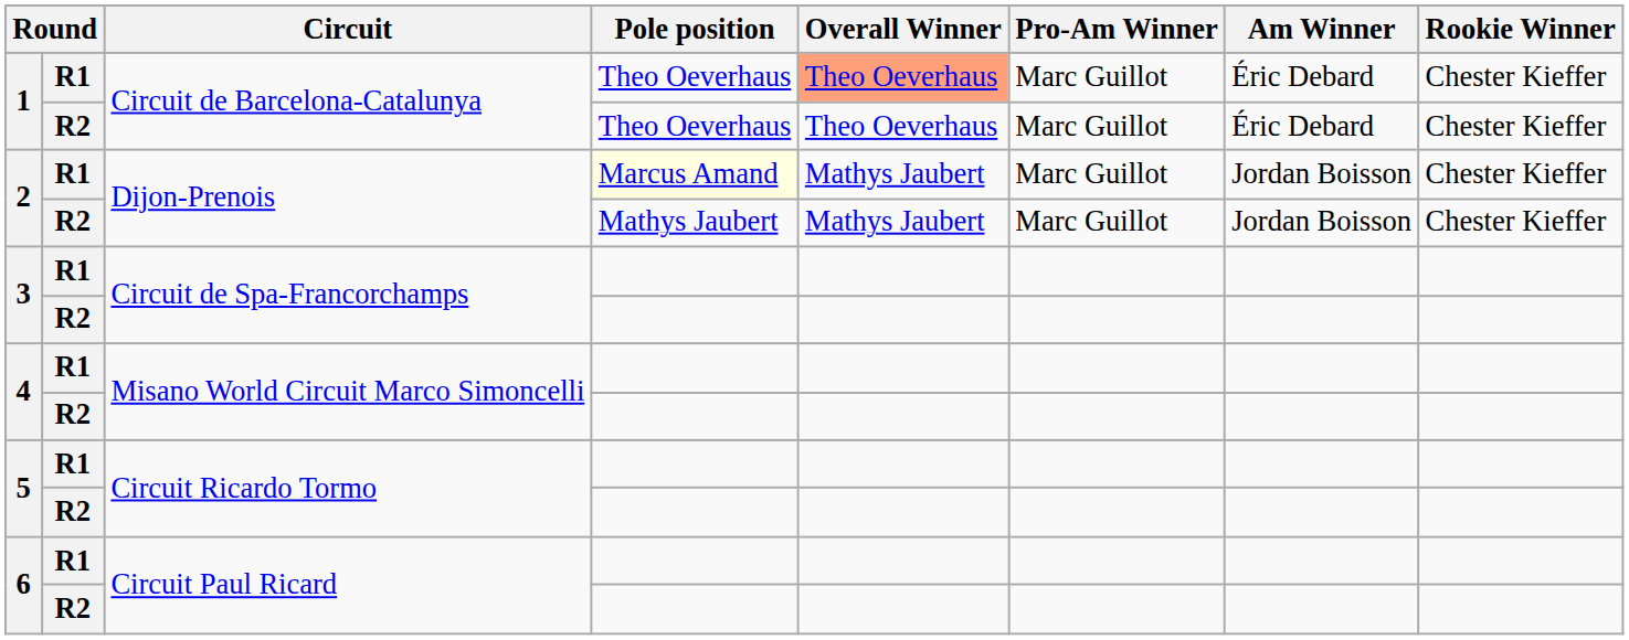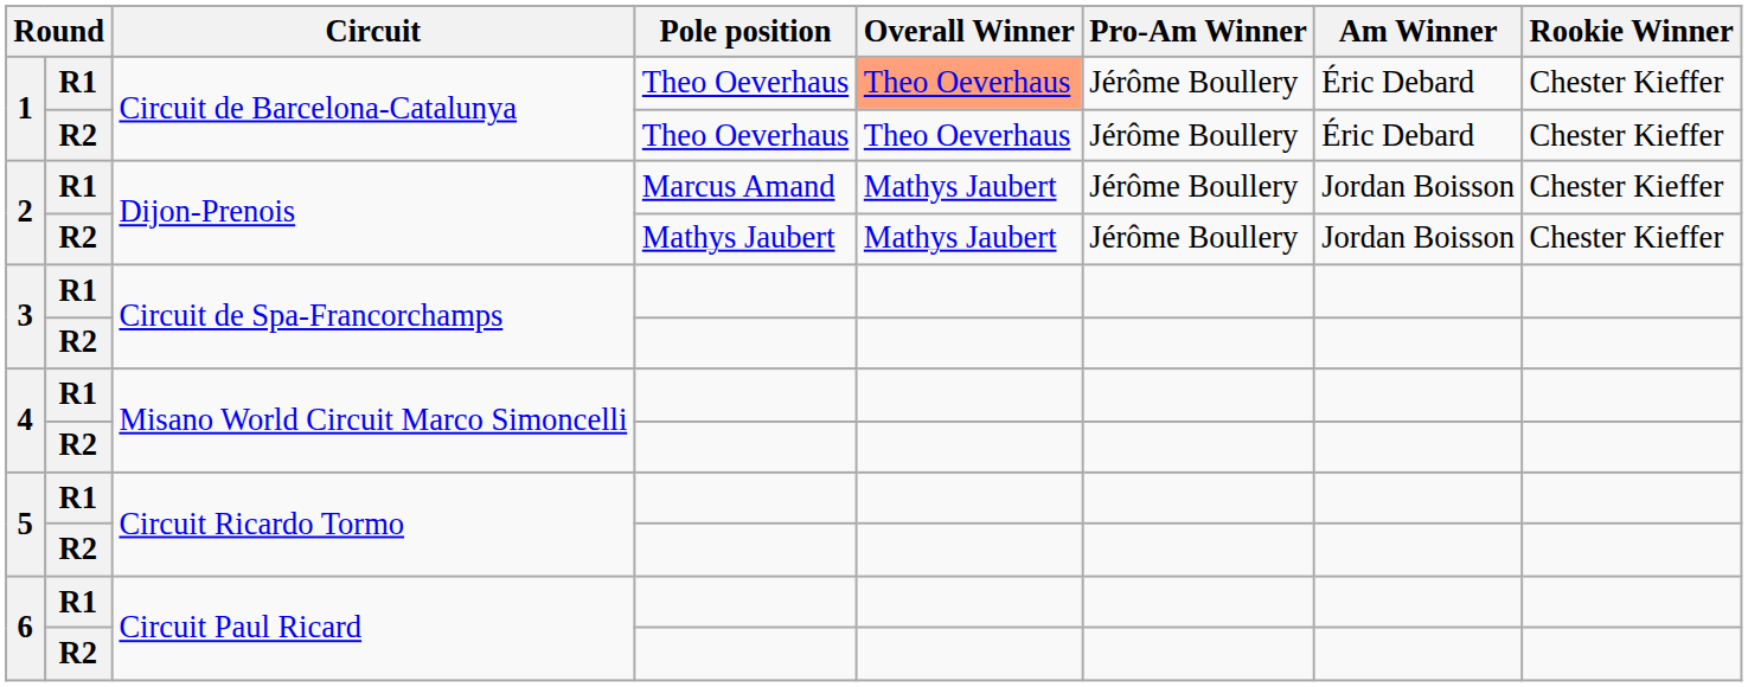1 / R1 | Pro-Am Winner: Marc Guillot -> Jérôme Boullery
1 / R2 | Pro-Am Winner: Marc Guillot -> Jérôme Boullery
2 / R1 | Pole position: lightyellow background -> no background
2 / R1 | Pro-Am Winner: Marc Guillot -> Jérôme Boullery
2 / R2 | Pro-Am Winner: Marc Guillot -> Jérôme Boullery
